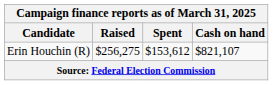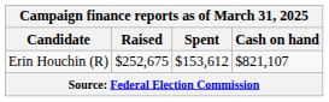Erin Houchin (R) | Raised: $256,275 -> $252,675
